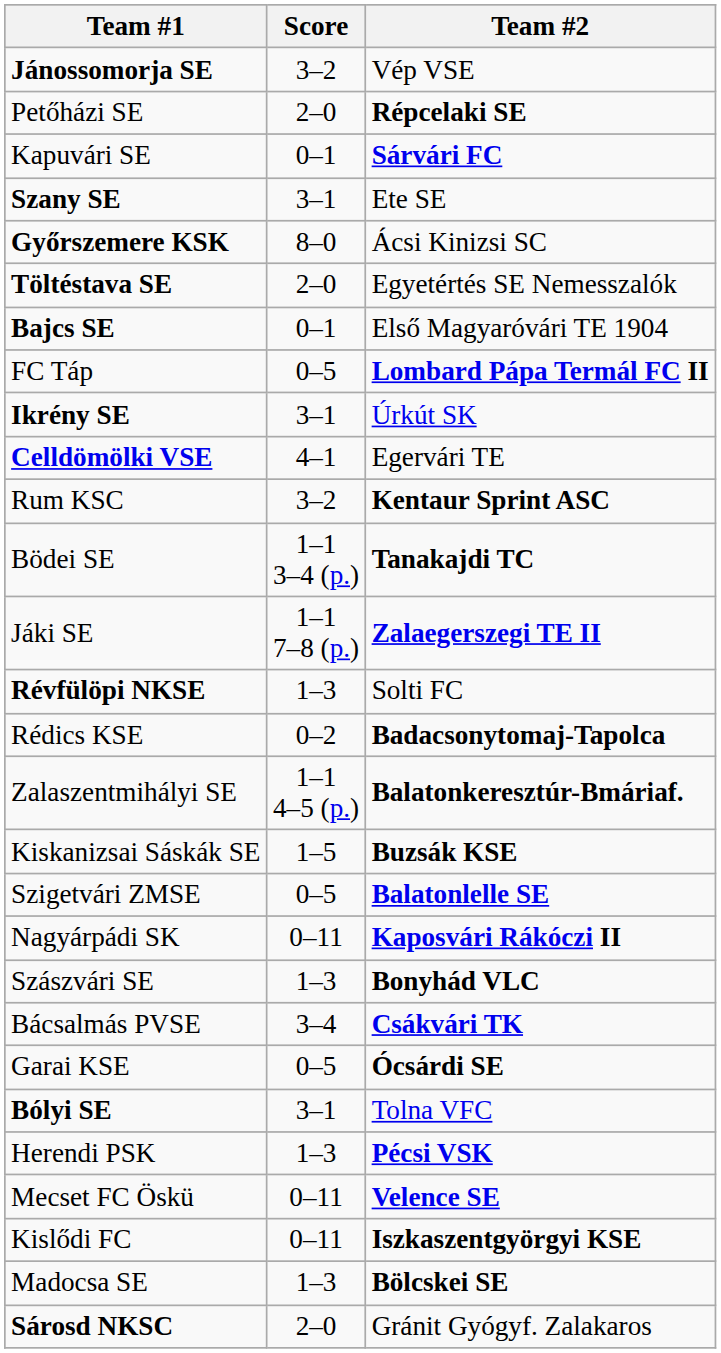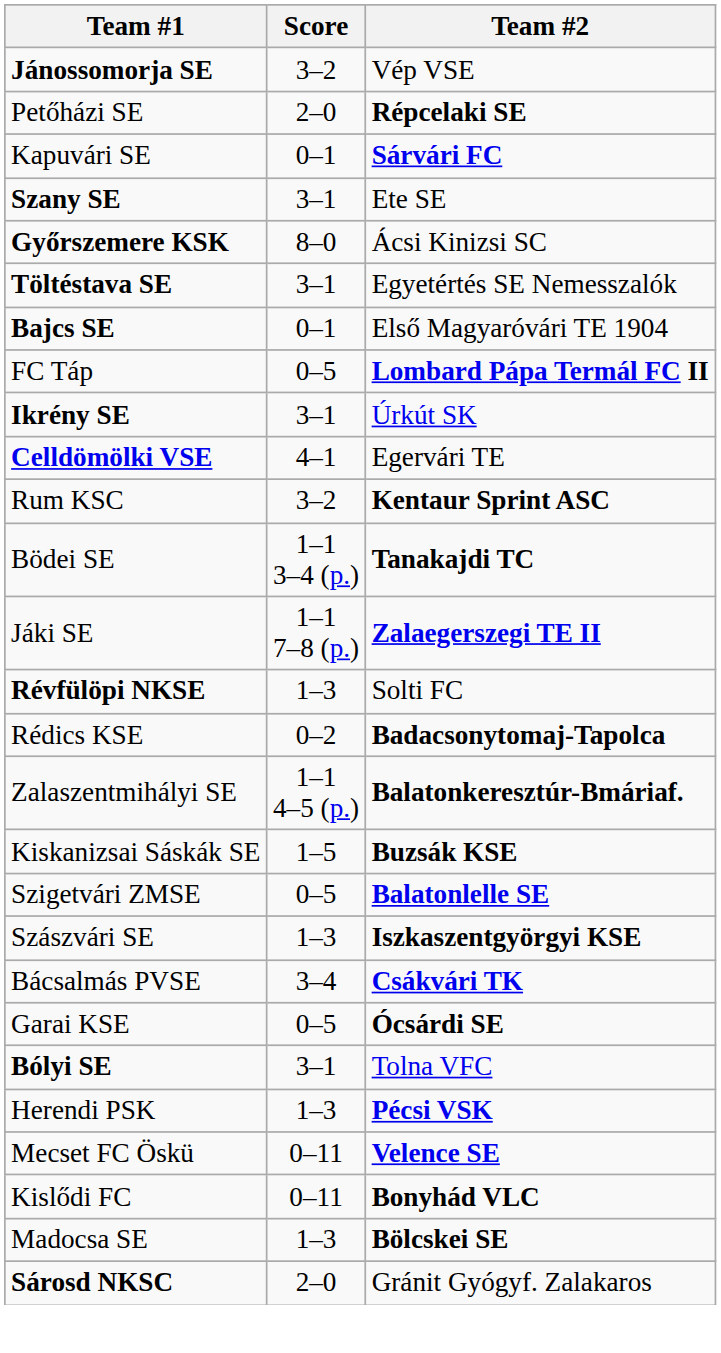Töltéstava SE | Score: 2–0 -> 3–1
- row: Nagyárpádi SK | 0–11 | Kaposvári Rákóczi II
Szászvári SE | Team #2: Bonyhád VLC -> Iszkaszentgyörgyi KSE
Kislődi FC | Team #2: Iszkaszentgyörgyi KSE -> Bonyhád VLC
